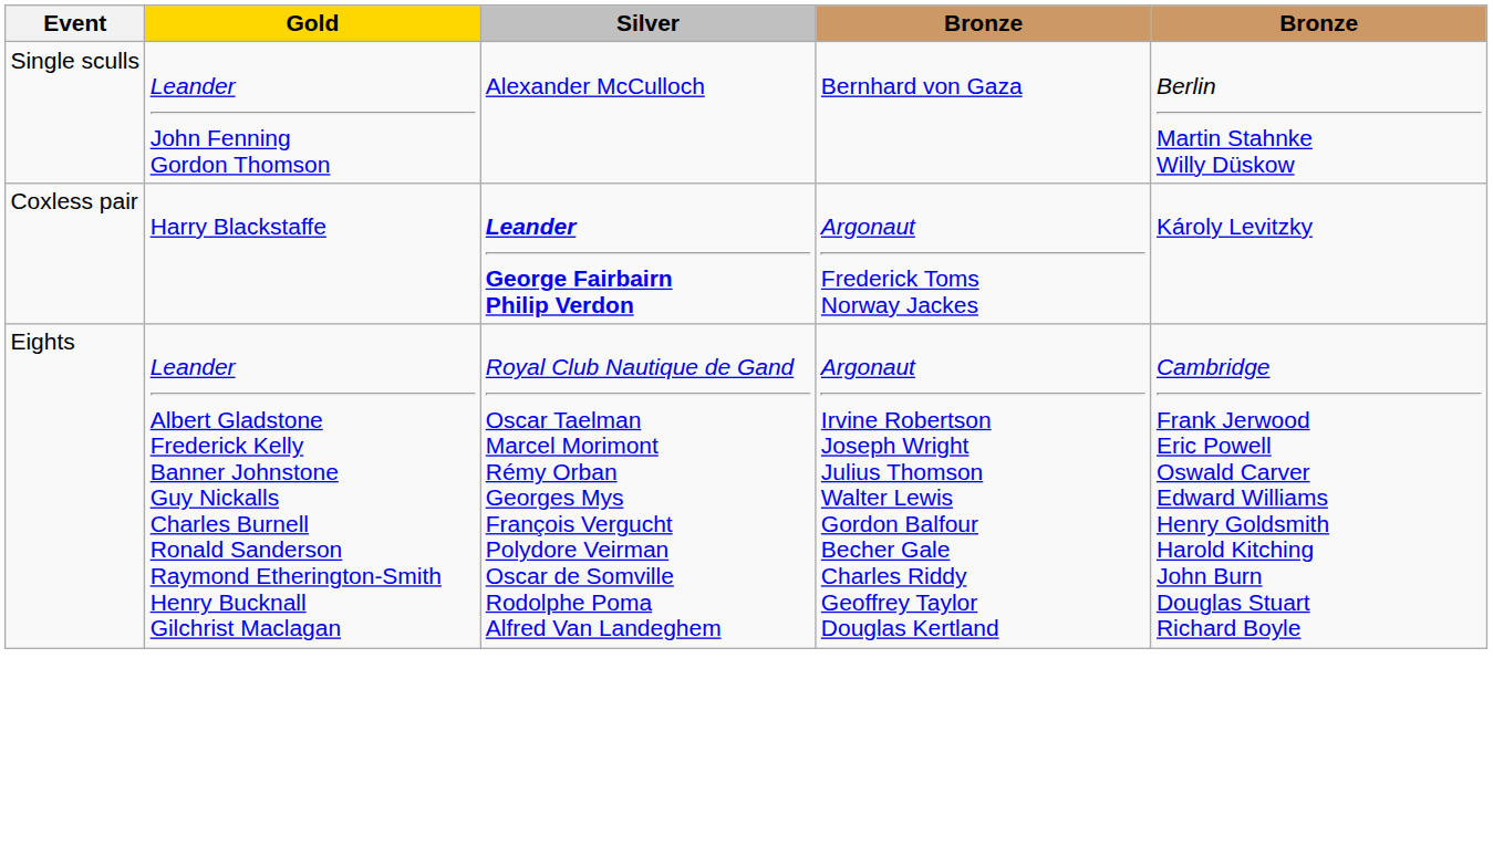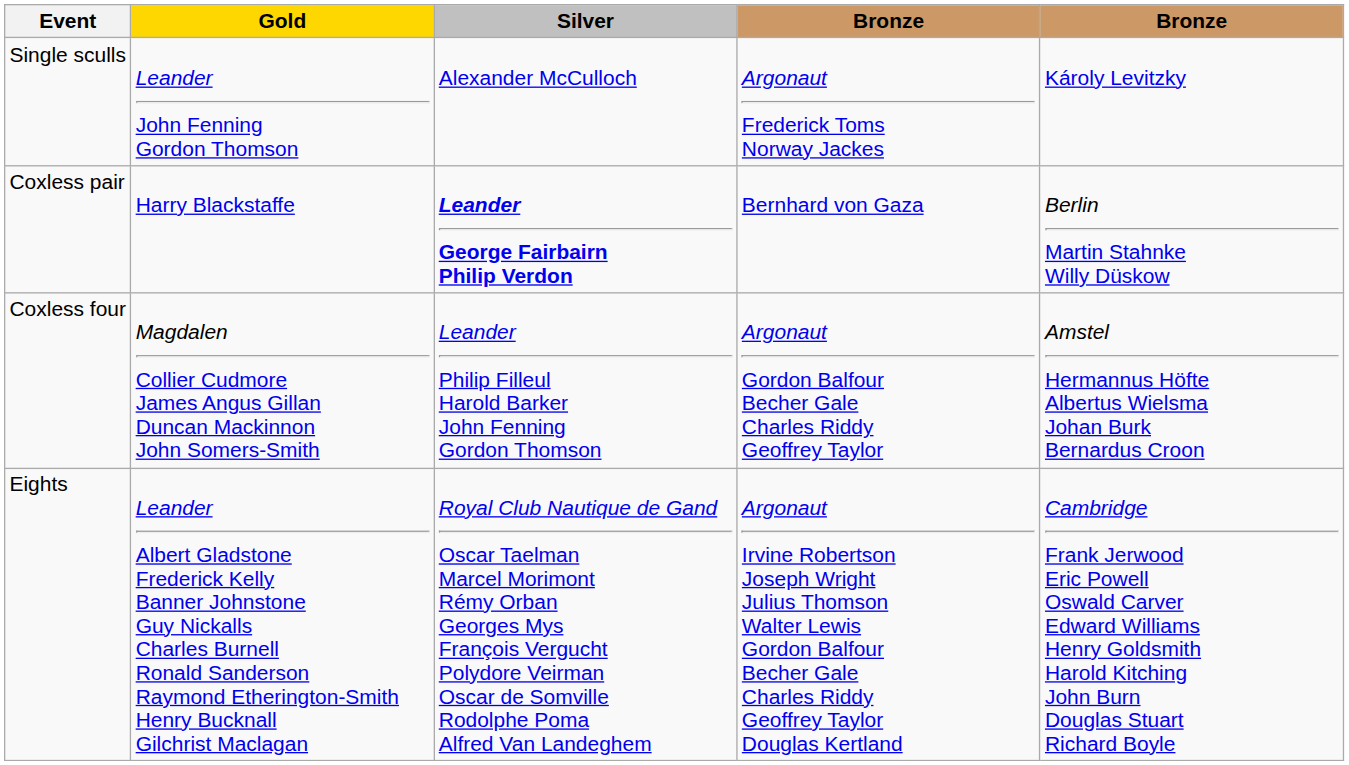Single sculls | column 4: Bernhard von Gaza -> Argonaut Frederick Toms Norway Jackes
Single sculls | column 5: Berlin Martin Stahnke Willy Düskow -> Károly Levitzky
Coxless pair | column 4: Argonaut Frederick Toms Norway Jackes -> Bernhard von Gaza
Coxless pair | column 5: Károly Levitzky -> Berlin Martin Stahnke Willy Düskow
+ row: Coxless four | Magdalen Collier Cudmore James Angus Gillan Duncan Mackinnon John Somers-Smith | Leander Philip Filleul Harold Barker John Fenning Gordon Thomson | Argonaut Gordon Balfour Becher Gale Charles Riddy Geoffrey Taylor | Amstel Hermannus Höfte Albertus Wielsma Johan Burk Bernardus Croon
